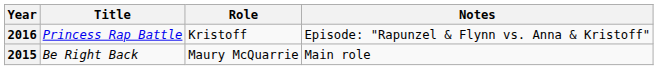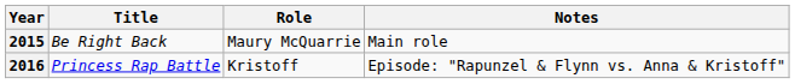rows swapped: 2015 <-> 2016
